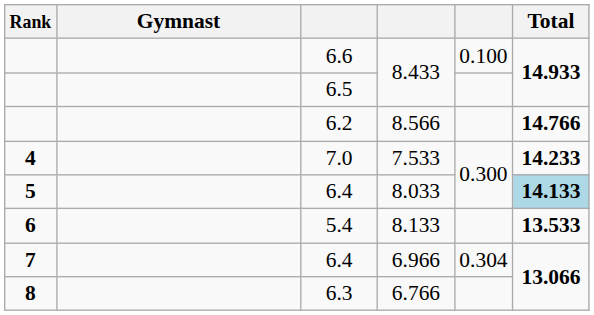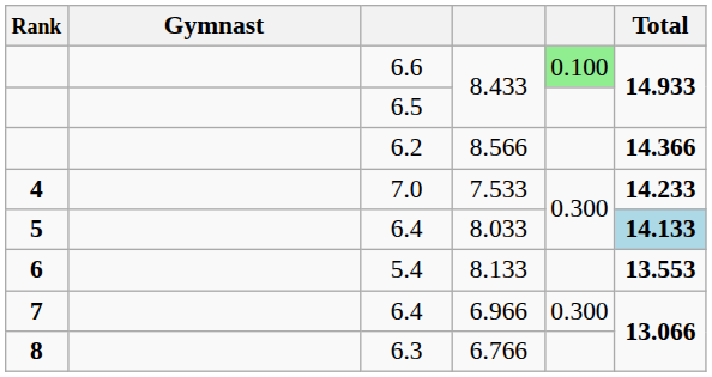6.6 | column 5: no background -> lightgreen background
6.2 | Total: 14.766 -> 14.366
5.4 | Total: 13.533 -> 13.553
6.4 / 6.966 | column 5: 0.304 -> 0.300
